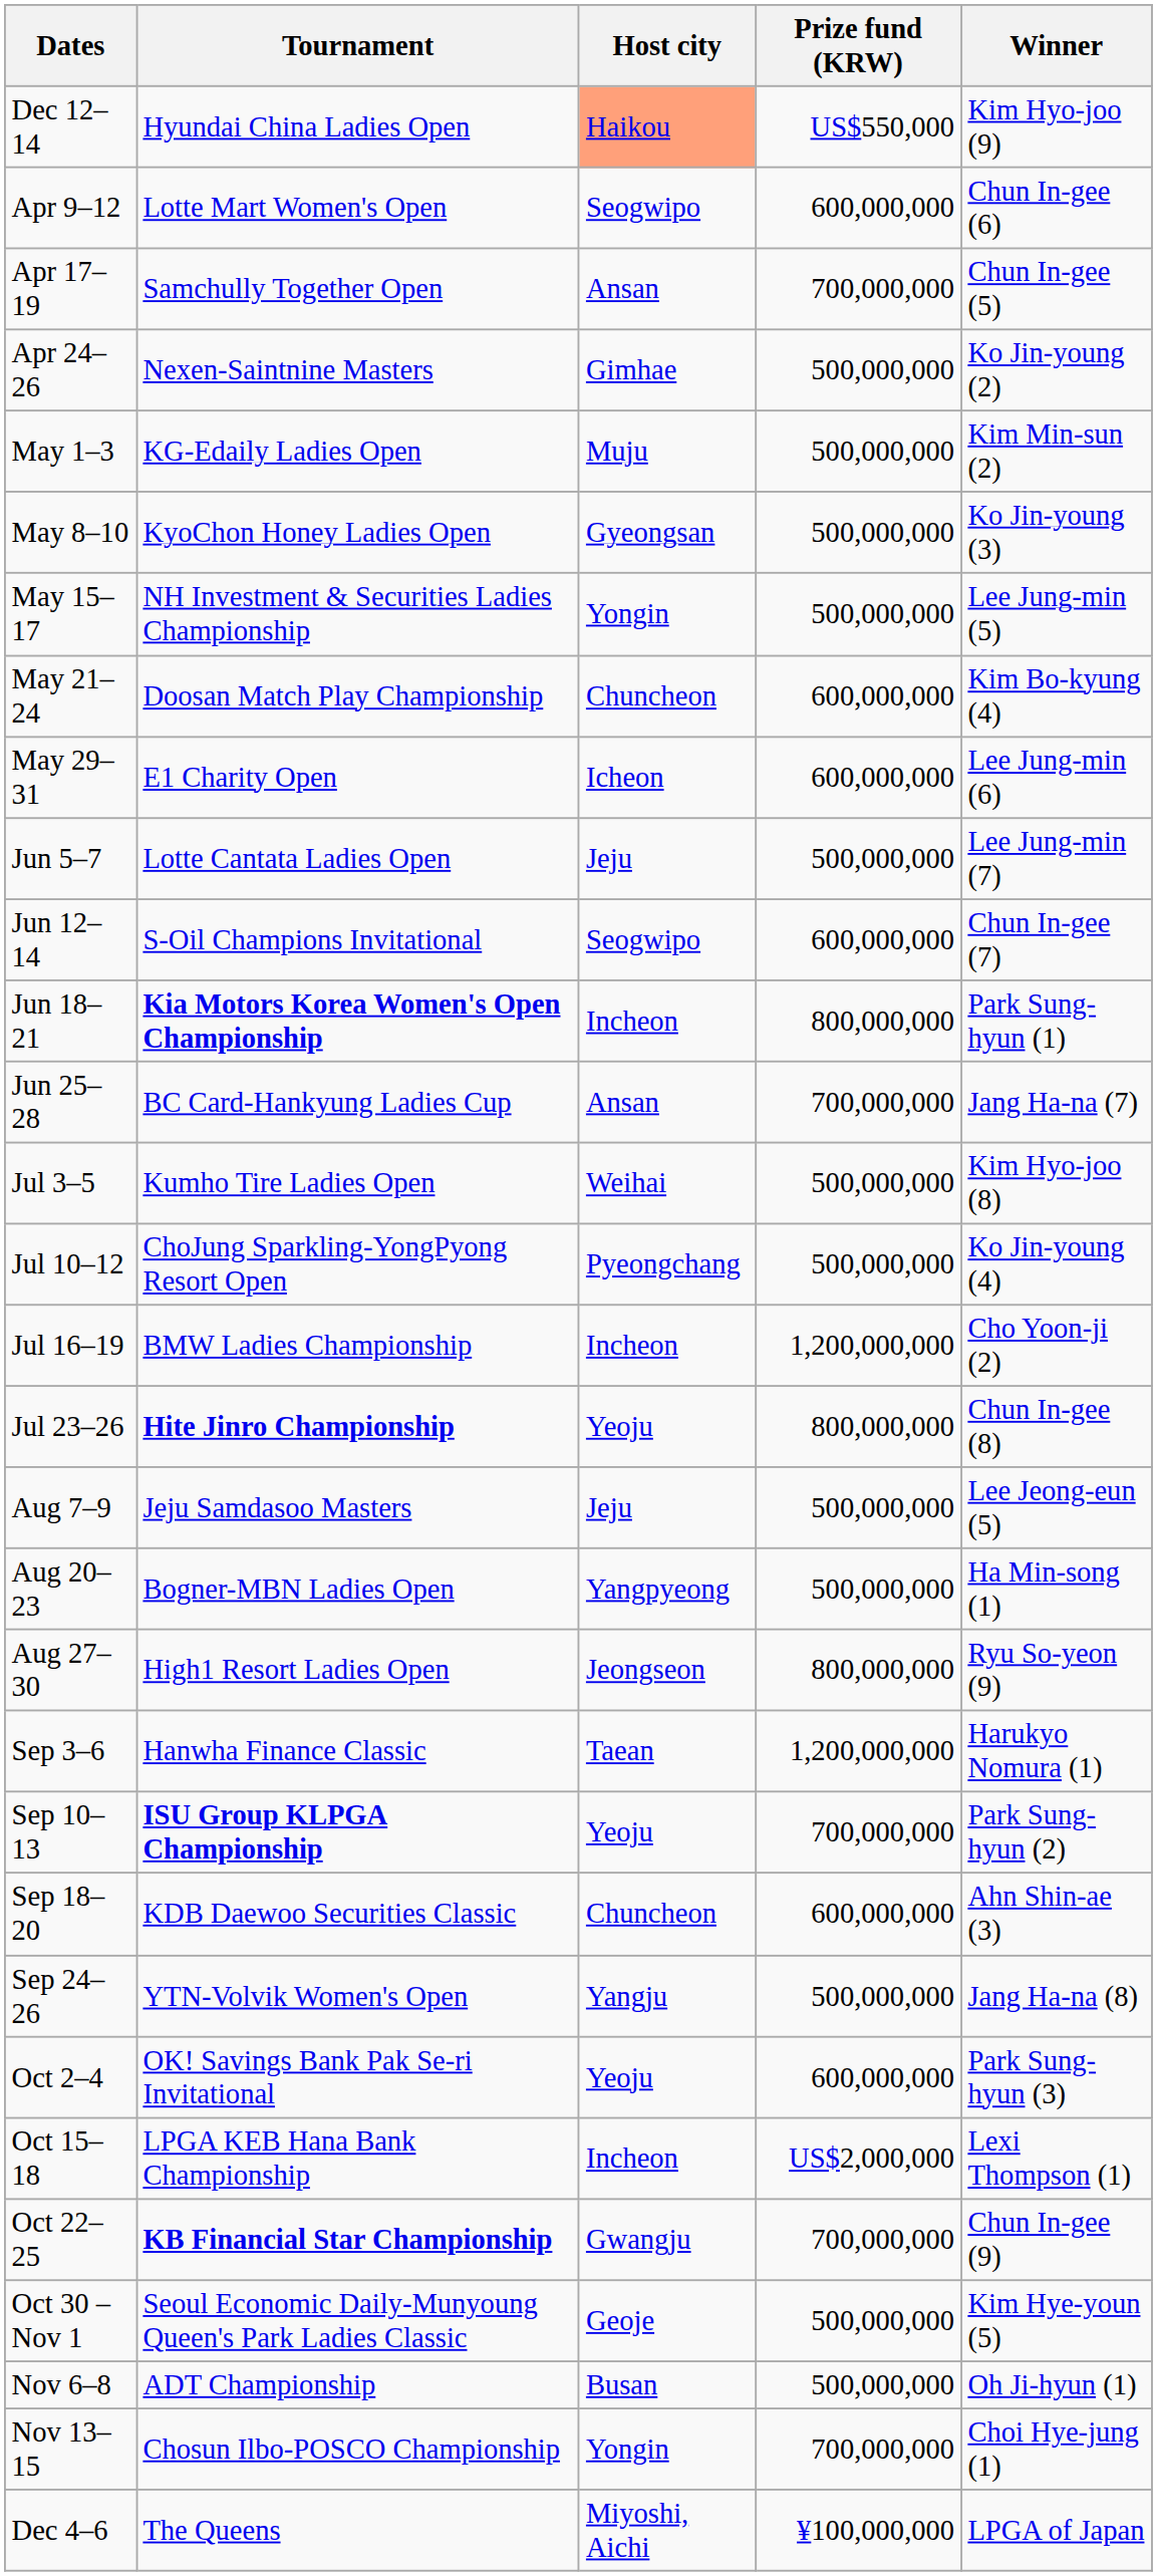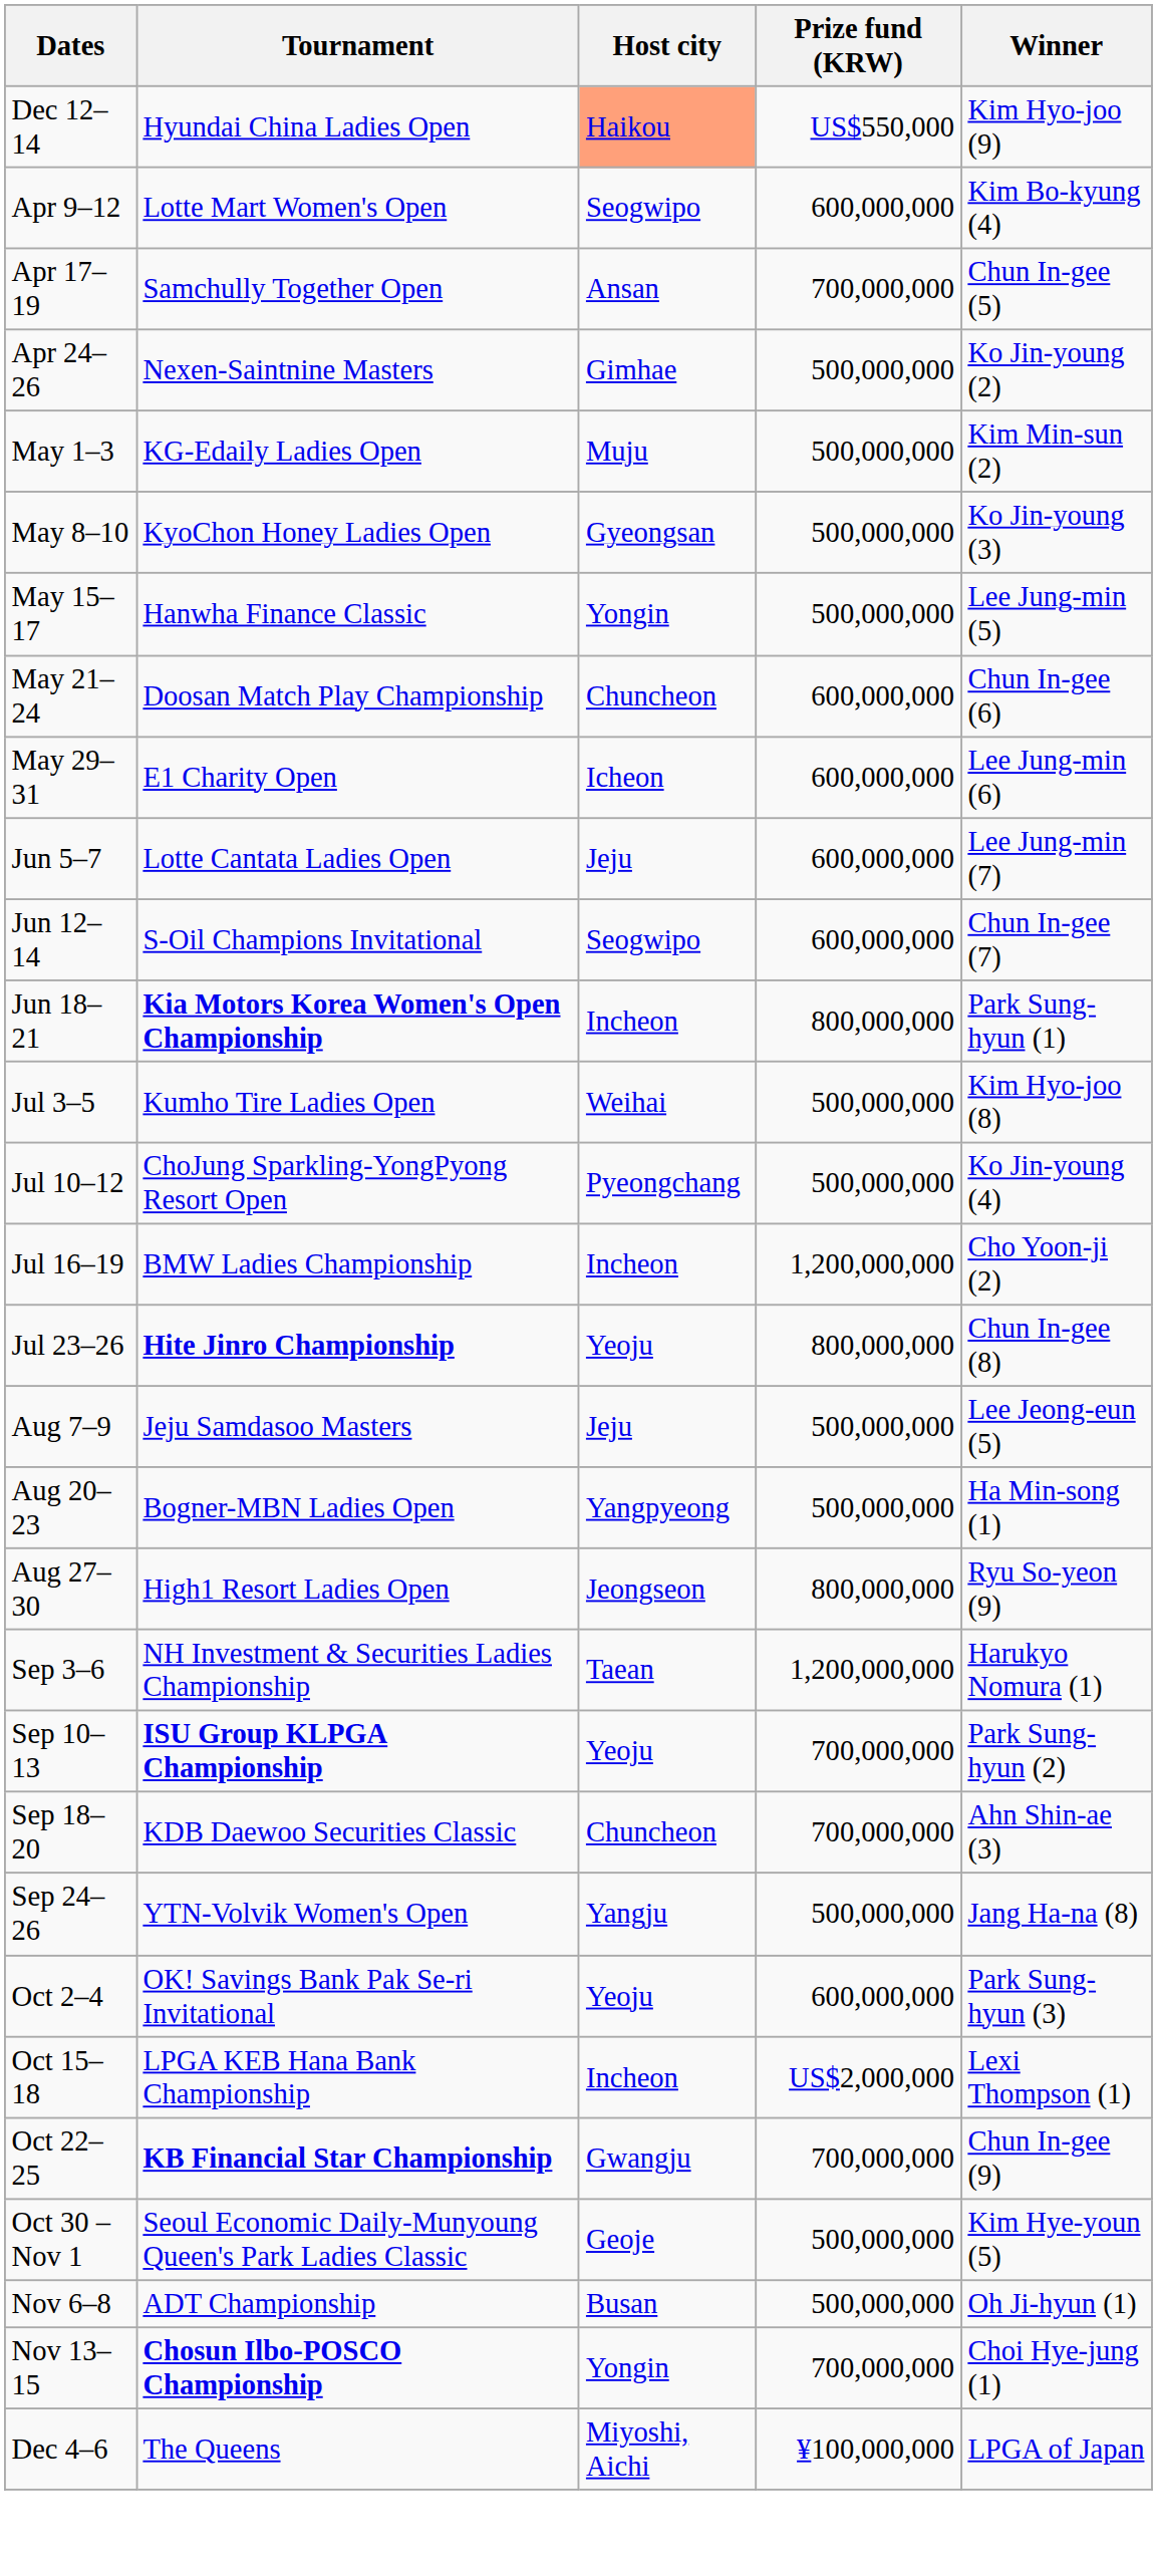Apr 9–12 | Winner: Chun In-gee (6) -> Kim Bo-kyung (4)
May 15–17 | Tournament: NH Investment & Securities Ladies Championship -> Hanwha Finance Classic
May 21–24 | Winner: Kim Bo-kyung (4) -> Chun In-gee (6)
Jun 5–7 | Prize fund (KRW): 500,000,000 -> 600,000,000
- row: Jun 25–28 | BC Card-Hankyung Ladies Cup | Ansan | 700,000,000 | Jang Ha-na (7)
Sep 3–6 | Tournament: Hanwha Finance Classic -> NH Investment & Securities Ladies Championship
Sep 18–20 | Prize fund (KRW): 600,000,000 -> 700,000,000
Nov 13–15 | Tournament: normal -> bold
